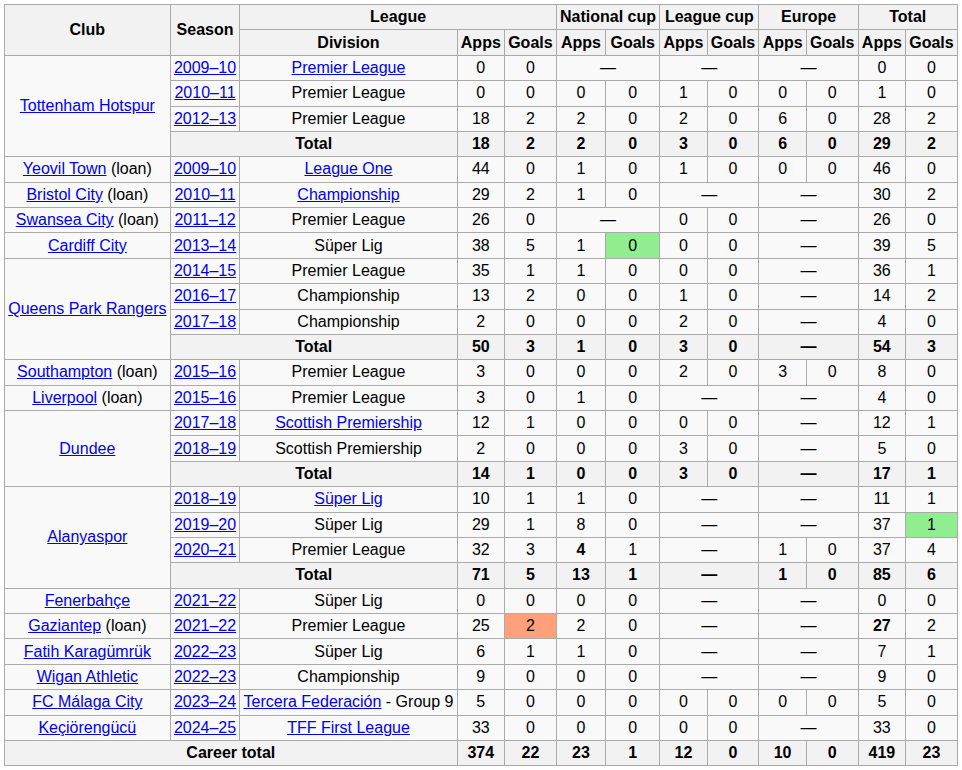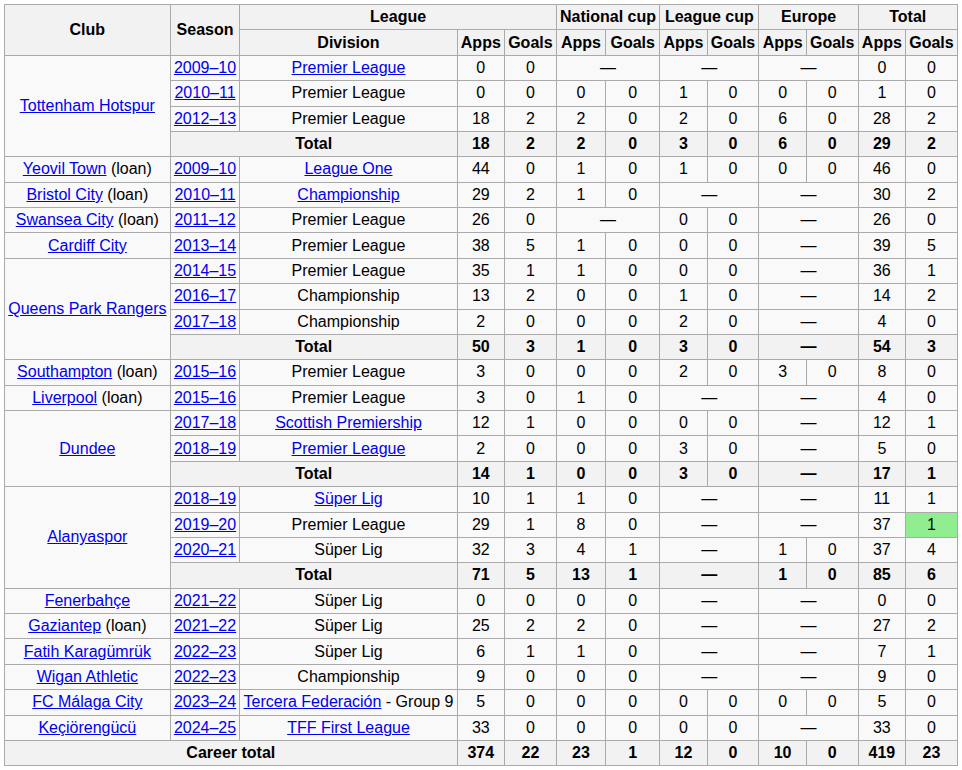38 | League / Division: Süper Lig -> Premier League
38 | National cup / Goals: lightgreen background -> no background
Dundee / 2 | League / Division: Scottish Premiership -> Premier League
Alanyaspor / 29 | League / Division: Süper Lig -> Premier League
32 | League / Division: Premier League -> Süper Lig
32 | National cup / Apps: bold -> normal
25 | League / Division: Premier League -> Süper Lig
25 | League / Goals: lightsalmon background -> no background
25 | Total / Apps: bold -> normal
